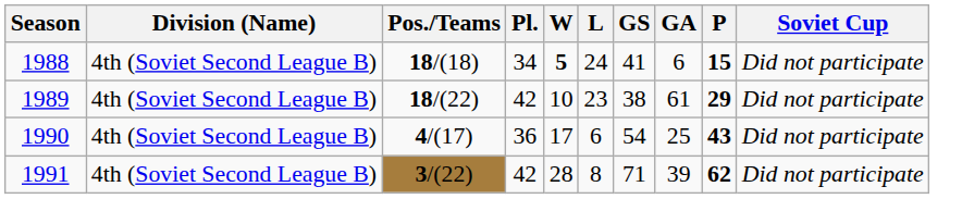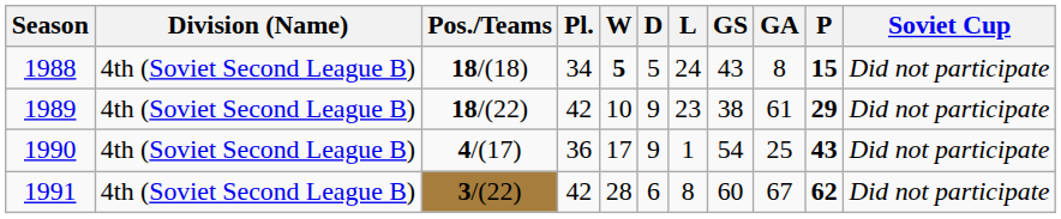+ column: D | 5 | 9 | 9 | 6
1988 | GS: 41 -> 43
1988 | GA: 6 -> 8
1990 | L: 6 -> 1
1991 | GS: 71 -> 60
1991 | GA: 39 -> 67
